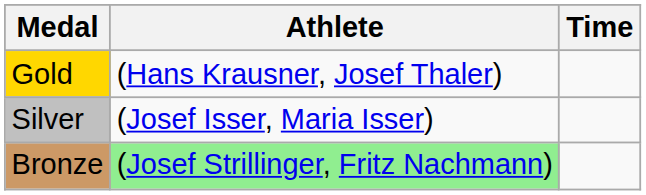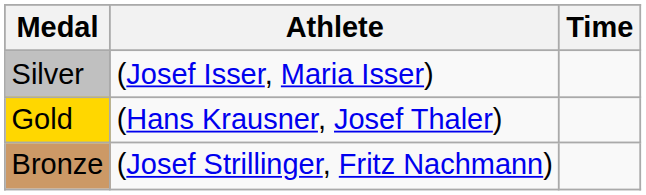rows swapped: Gold <-> Silver
Bronze | Athlete: lightgreen background -> no background
